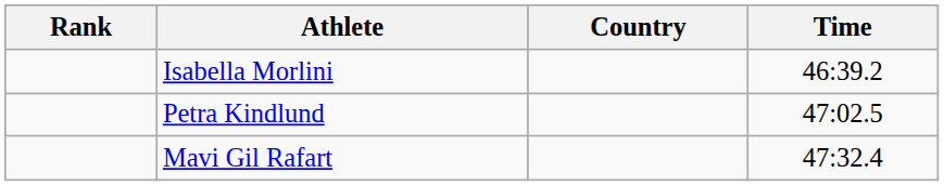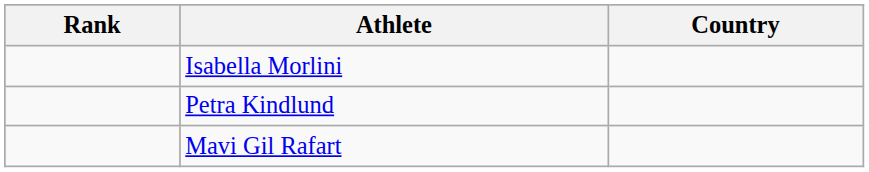- column: Time | 46:39.2 | 47:02.5 | 47:32.4
